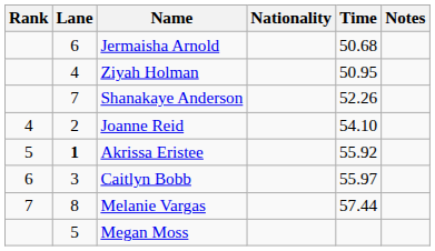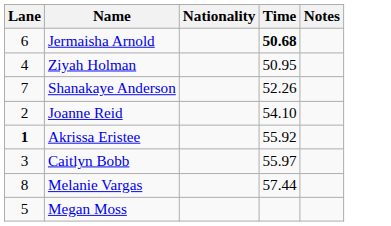- column: Rank | 4 | 5 | 6 | 7
Jermaisha Arnold | Time: normal -> bold
